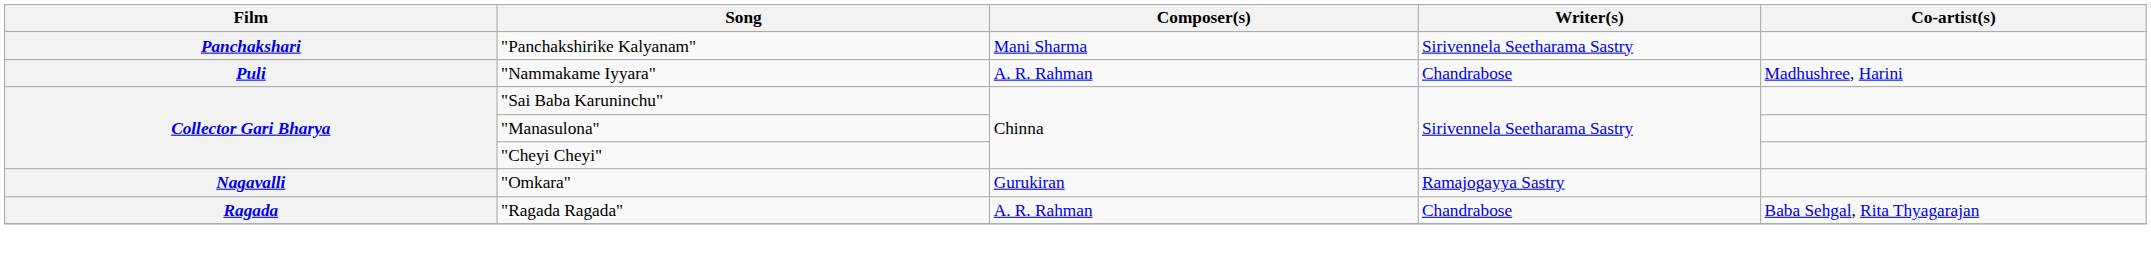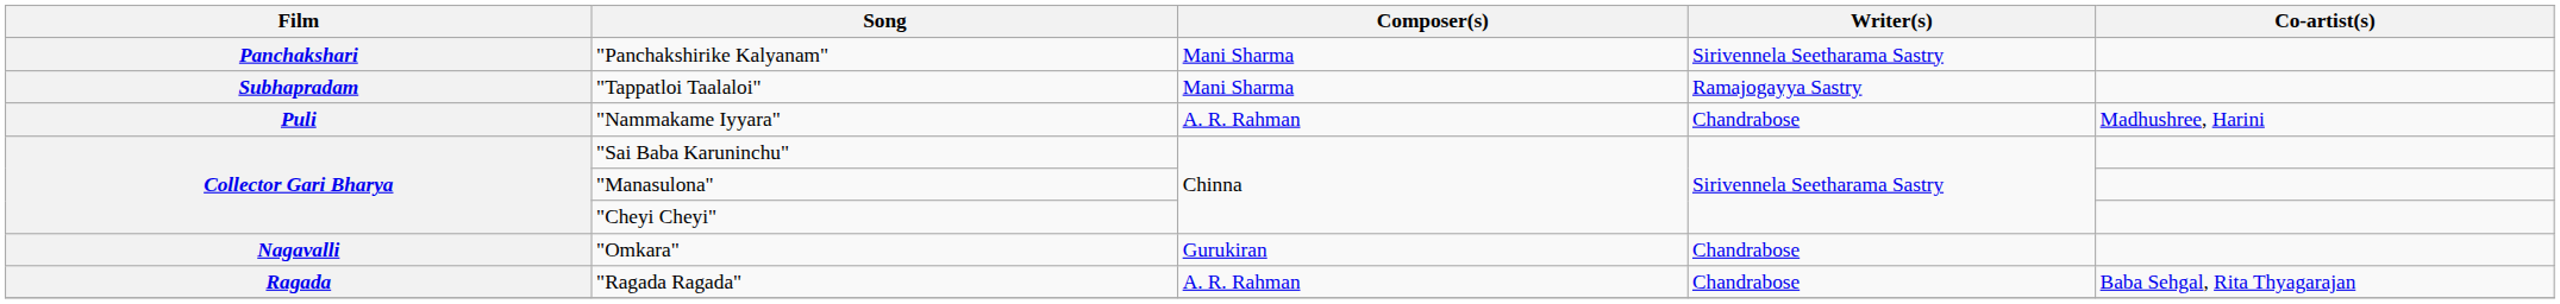+ row: Subhapradam | "Tappatloi Taalaloi" | Mani Sharma | Ramajogayya Sastry
"Omkara" | Writer(s): Ramajogayya Sastry -> Chandrabose
